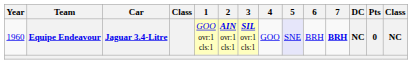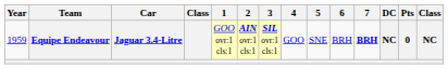Equipe Endeavour | Year: 1960 -> 1959
Equipe Endeavour | 5: lavender background -> no background
